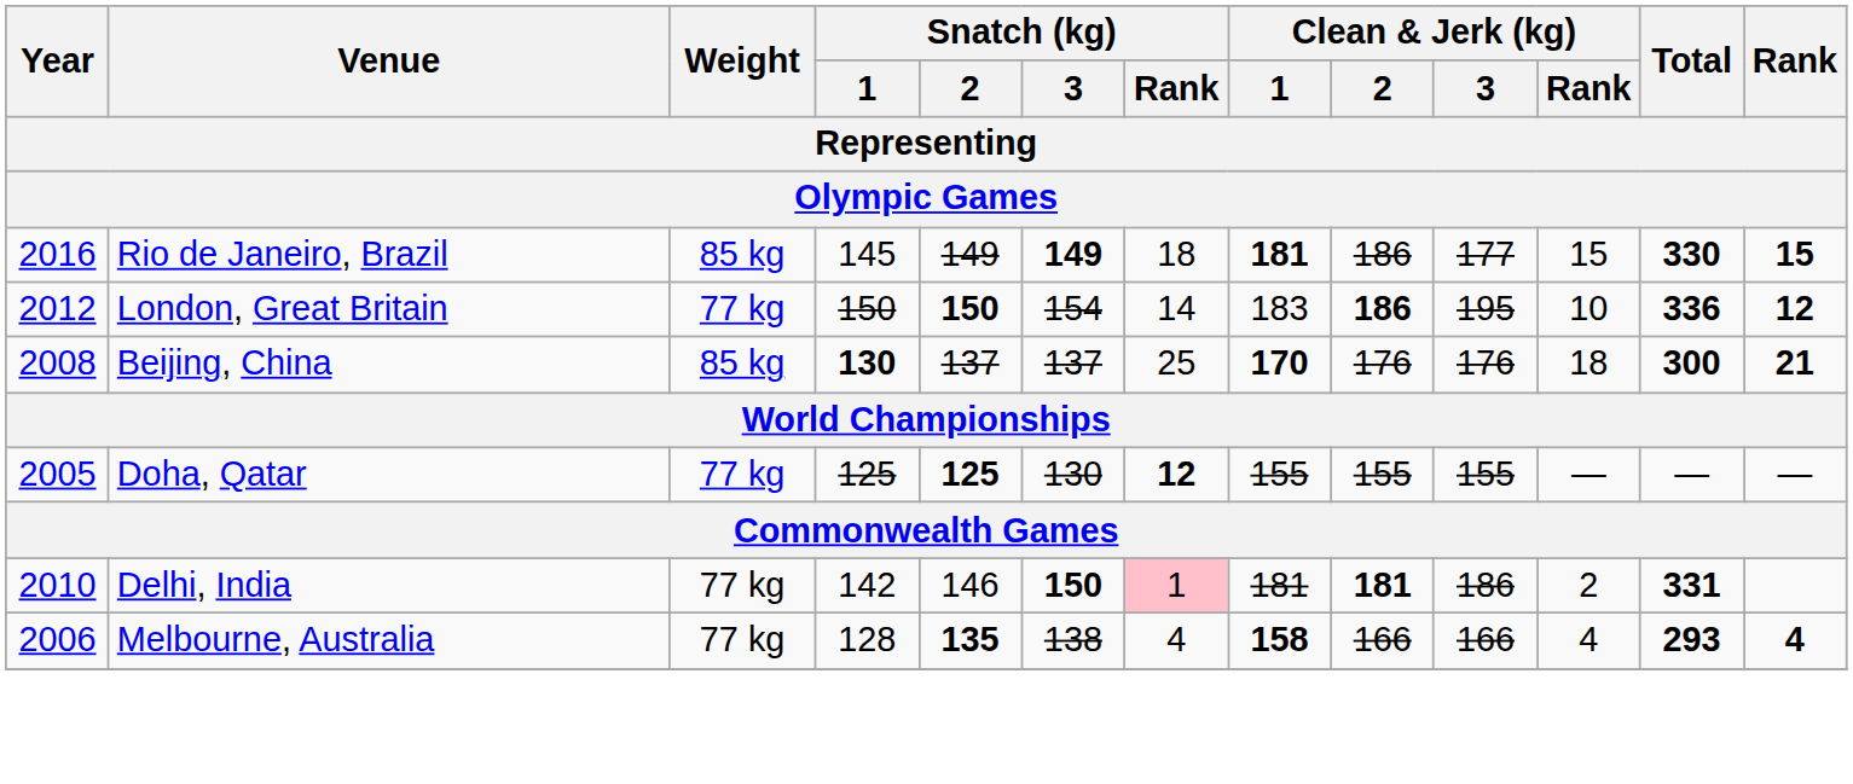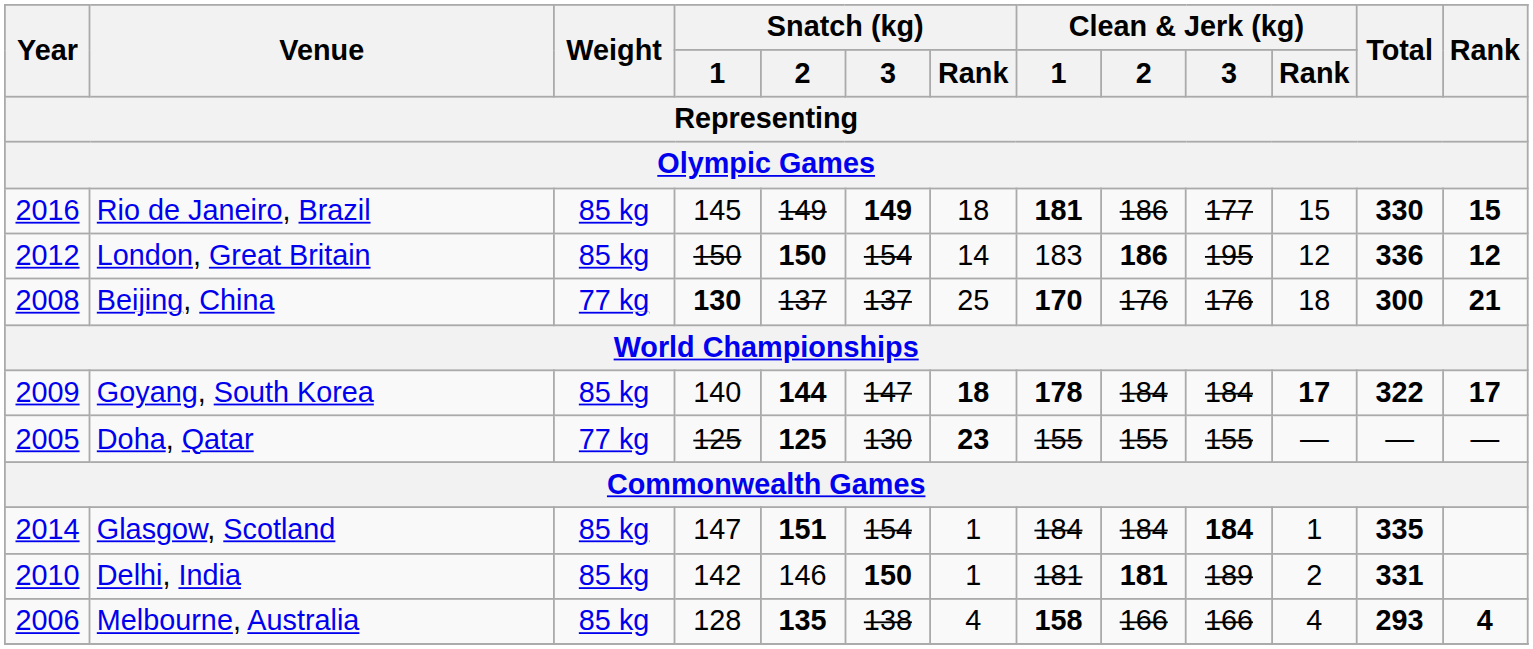London, Great Britain | Weight: 77 kg -> 85 kg
London, Great Britain | Clean & Jerk (kg) / Rank: 10 -> 12
Beijing, China | Weight: 85 kg -> 77 kg
+ row: 2009 | Goyang, South Korea | 85 kg | 140 | 144 | 147 | 18 | 178 | 184 | 184 | 17 | 322 | 17
Doha, Qatar | Snatch (kg) / Rank: 12 -> 23
+ row: 2014 | Glasgow, Scotland | 85 kg | 147 | 151 | 154 | 1 | 184 | 184 | 184 | 1 | 335
Delhi, India | Weight: 77 kg -> 85 kg
Delhi, India | Snatch (kg) / Rank: pink background -> no background
Delhi, India | Clean & Jerk (kg) / 3: 186 -> 189
Melbourne, Australia | Weight: 77 kg -> 85 kg
